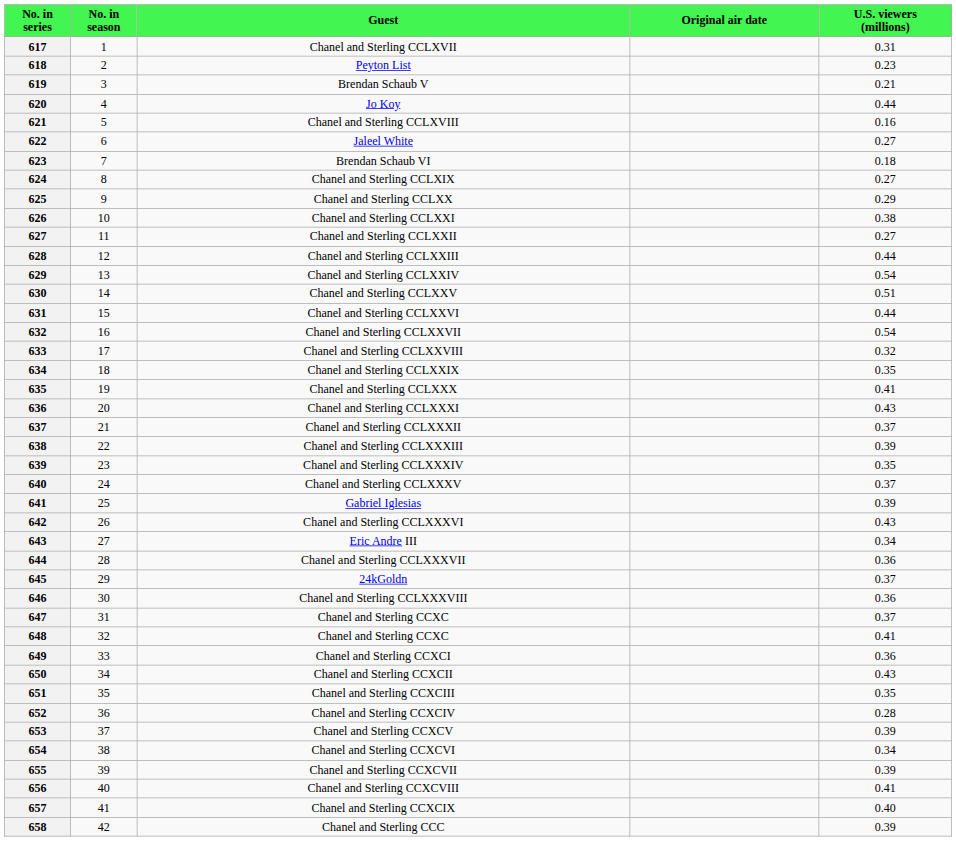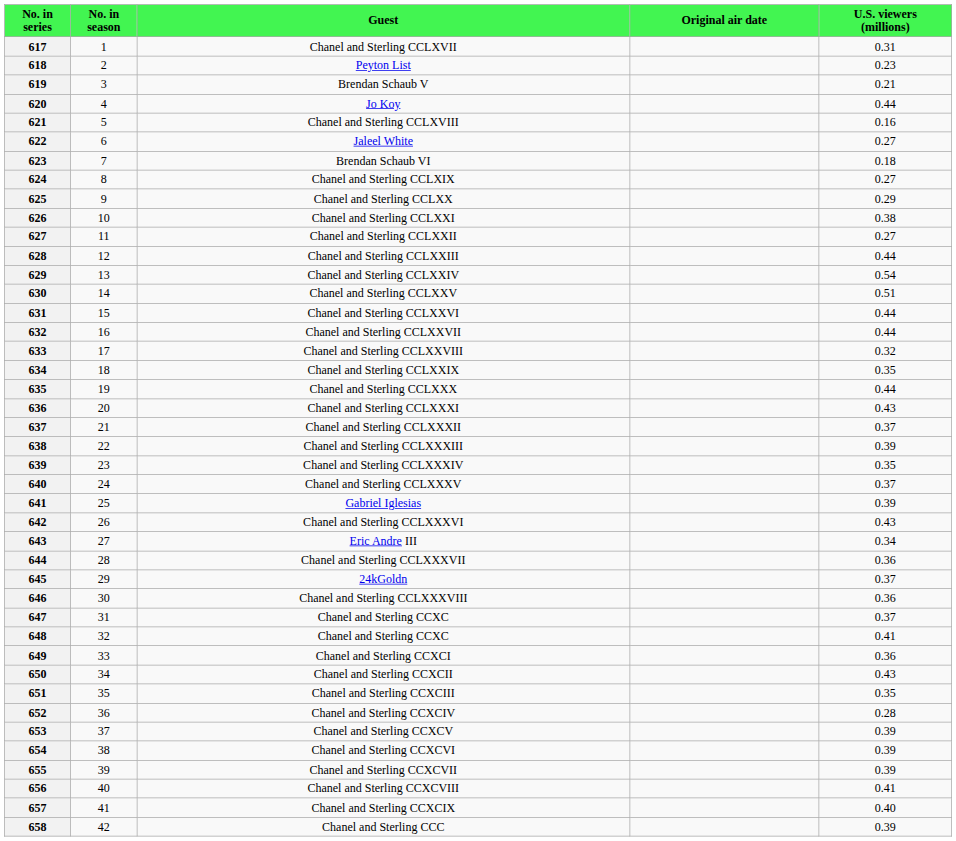632 | U.S. viewers (millions): 0.54 -> 0.44
635 | U.S. viewers (millions): 0.41 -> 0.44
654 | U.S. viewers (millions): 0.34 -> 0.39
